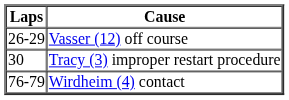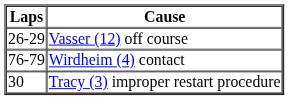rows swapped: Tracy (3) improper restart procedure <-> Wirdheim (4) contact
